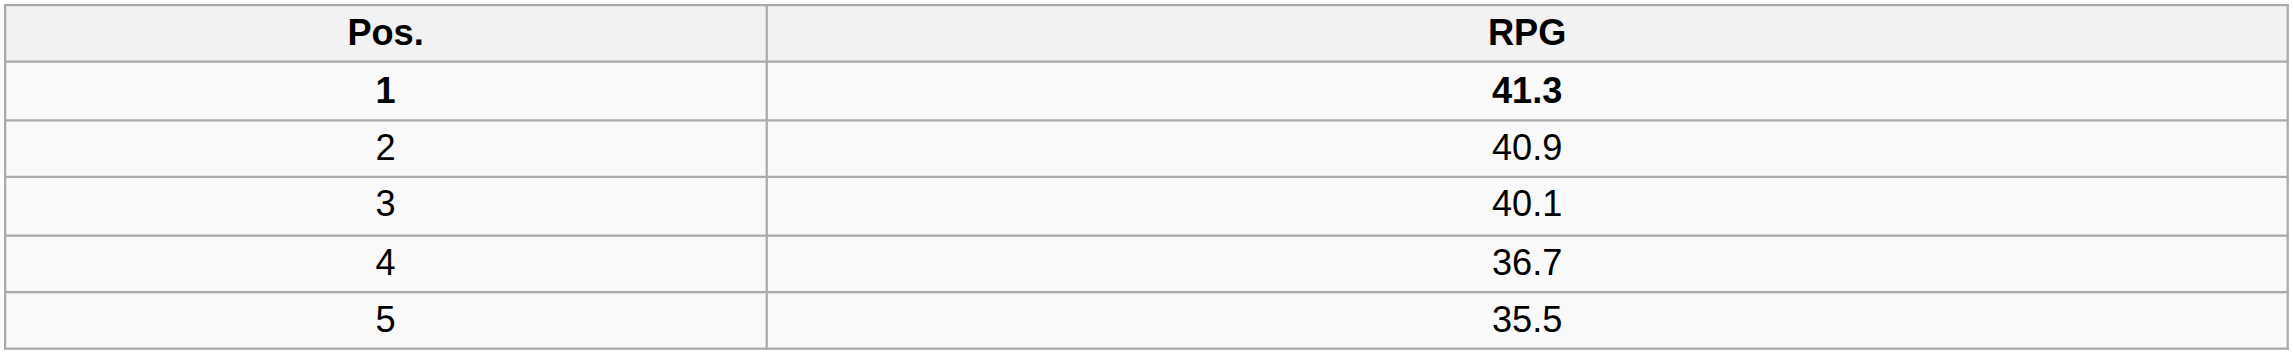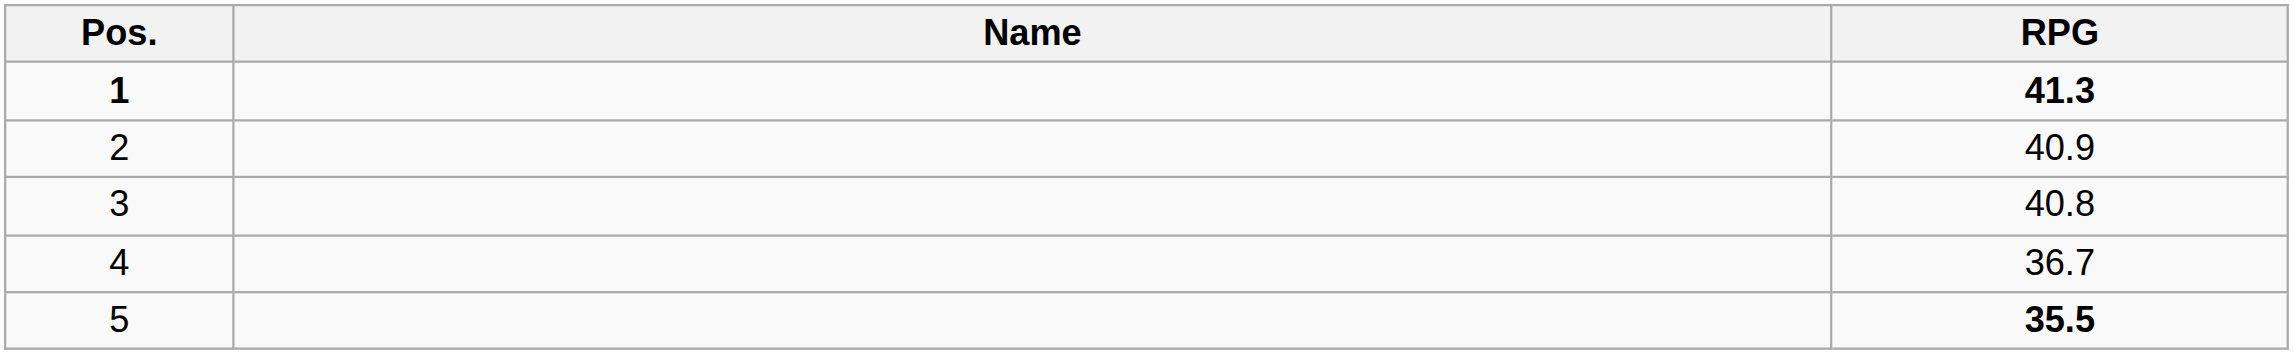+ column: Name
3 | RPG: 40.1 -> 40.8
5 | RPG: normal -> bold
